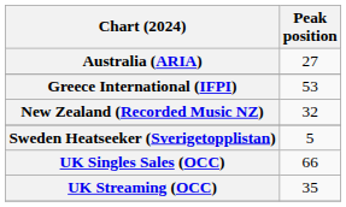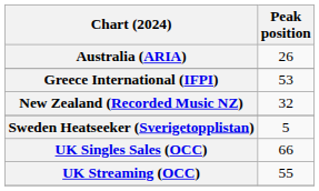Australia (ARIA) | Peak position: 27 -> 26
UK Streaming (OCC) | Peak position: 35 -> 55
